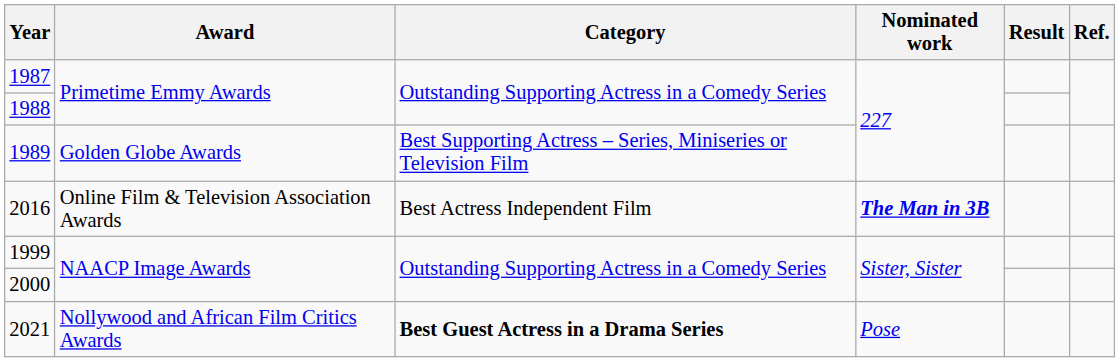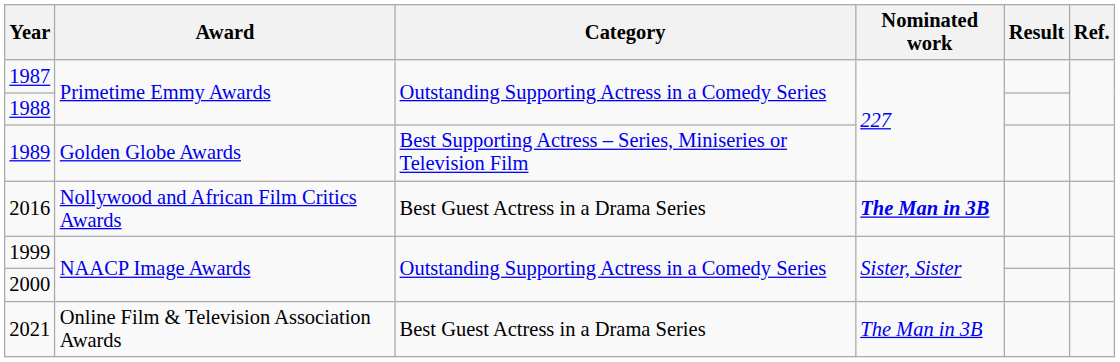2016 | Award: Online Film & Television Association Awards -> Nollywood and African Film Critics Awards
2016 | Category: Best Actress Independent Film -> Best Guest Actress in a Drama Series
2021 | Award: Nollywood and African Film Critics Awards -> Online Film & Television Association Awards
2021 | Category: bold -> normal
2021 | Nominated work: Pose -> The Man in 3B
